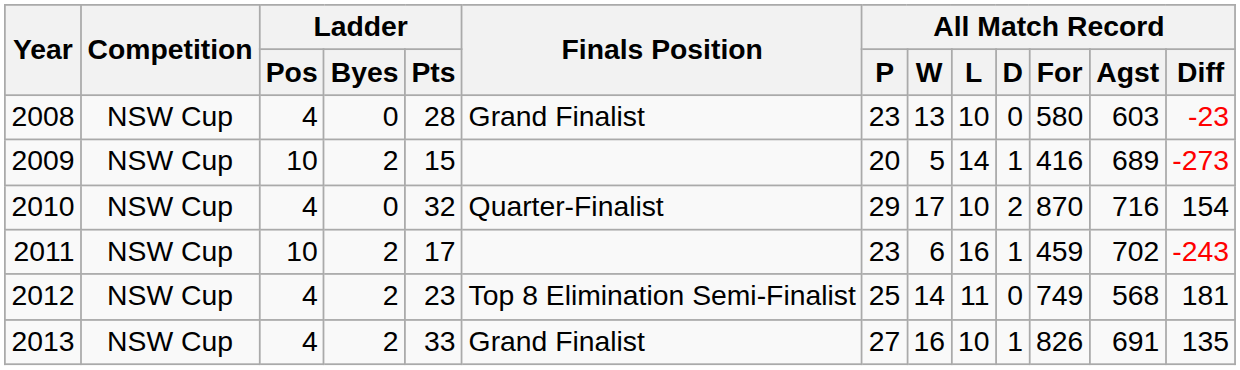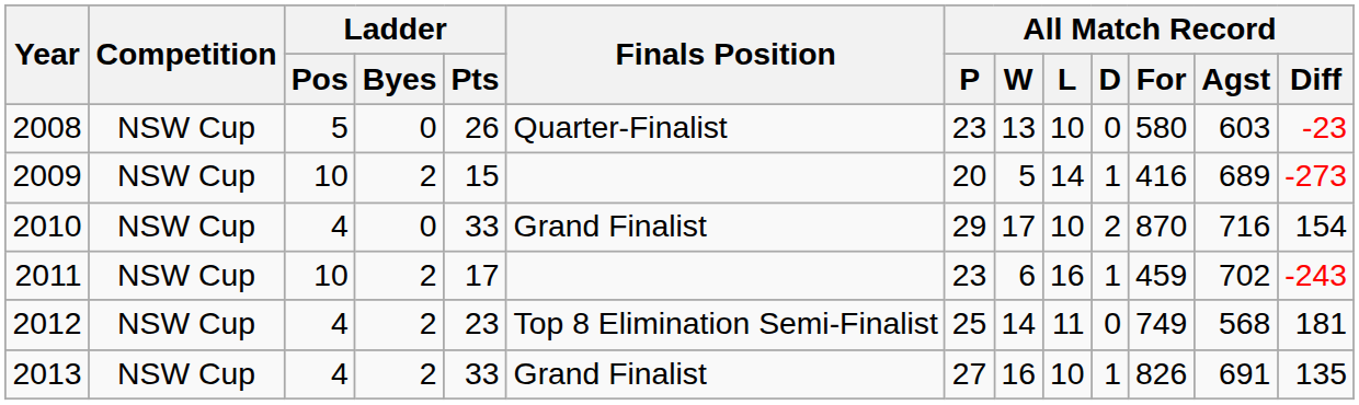2008 | Ladder / Pos: 4 -> 5
2008 | Ladder / Pts: 28 -> 26
2008 | Finals Position: Grand Finalist -> Quarter-Finalist
2010 | Ladder / Pts: 32 -> 33
2010 | Finals Position: Quarter-Finalist -> Grand Finalist
